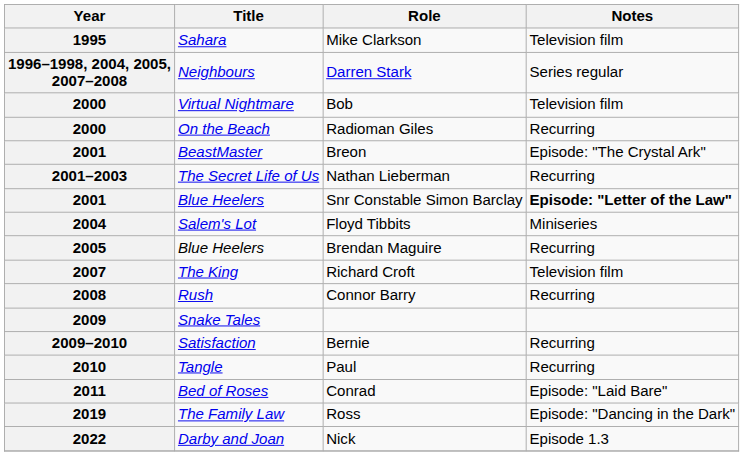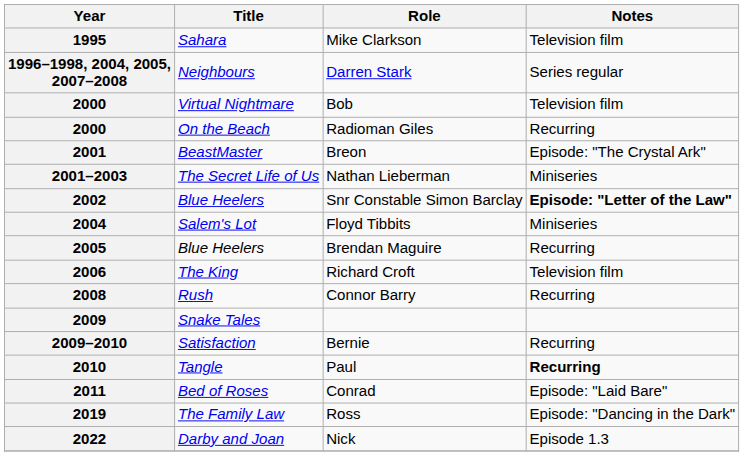Nathan Lieberman | Notes: Recurring -> Miniseries
Snr Constable Simon Barclay | Year: 2001 -> 2002
Richard Croft | Year: 2007 -> 2006
Paul | Notes: normal -> bold
